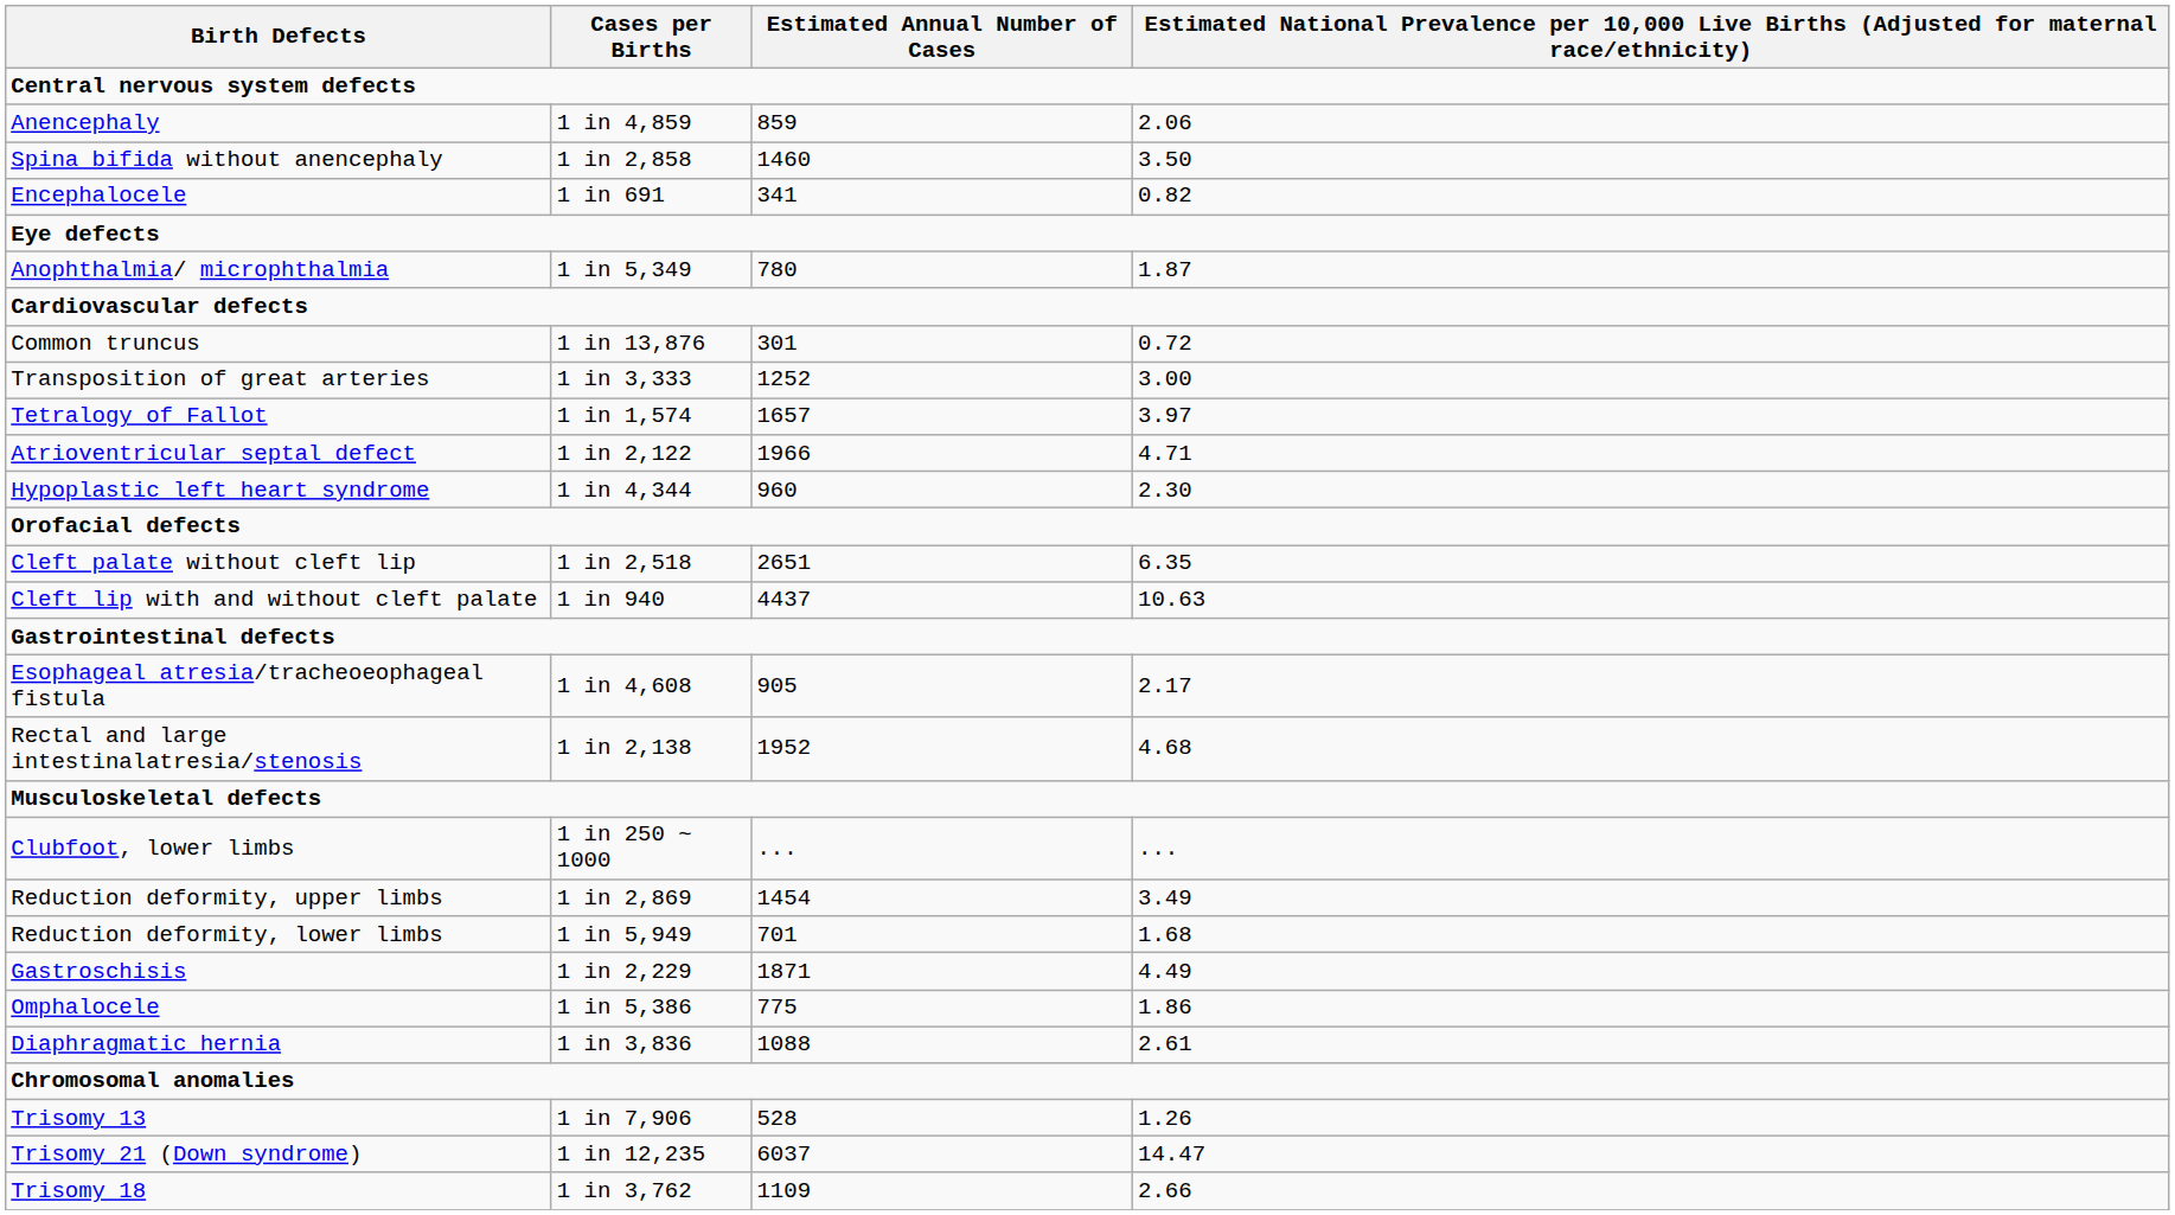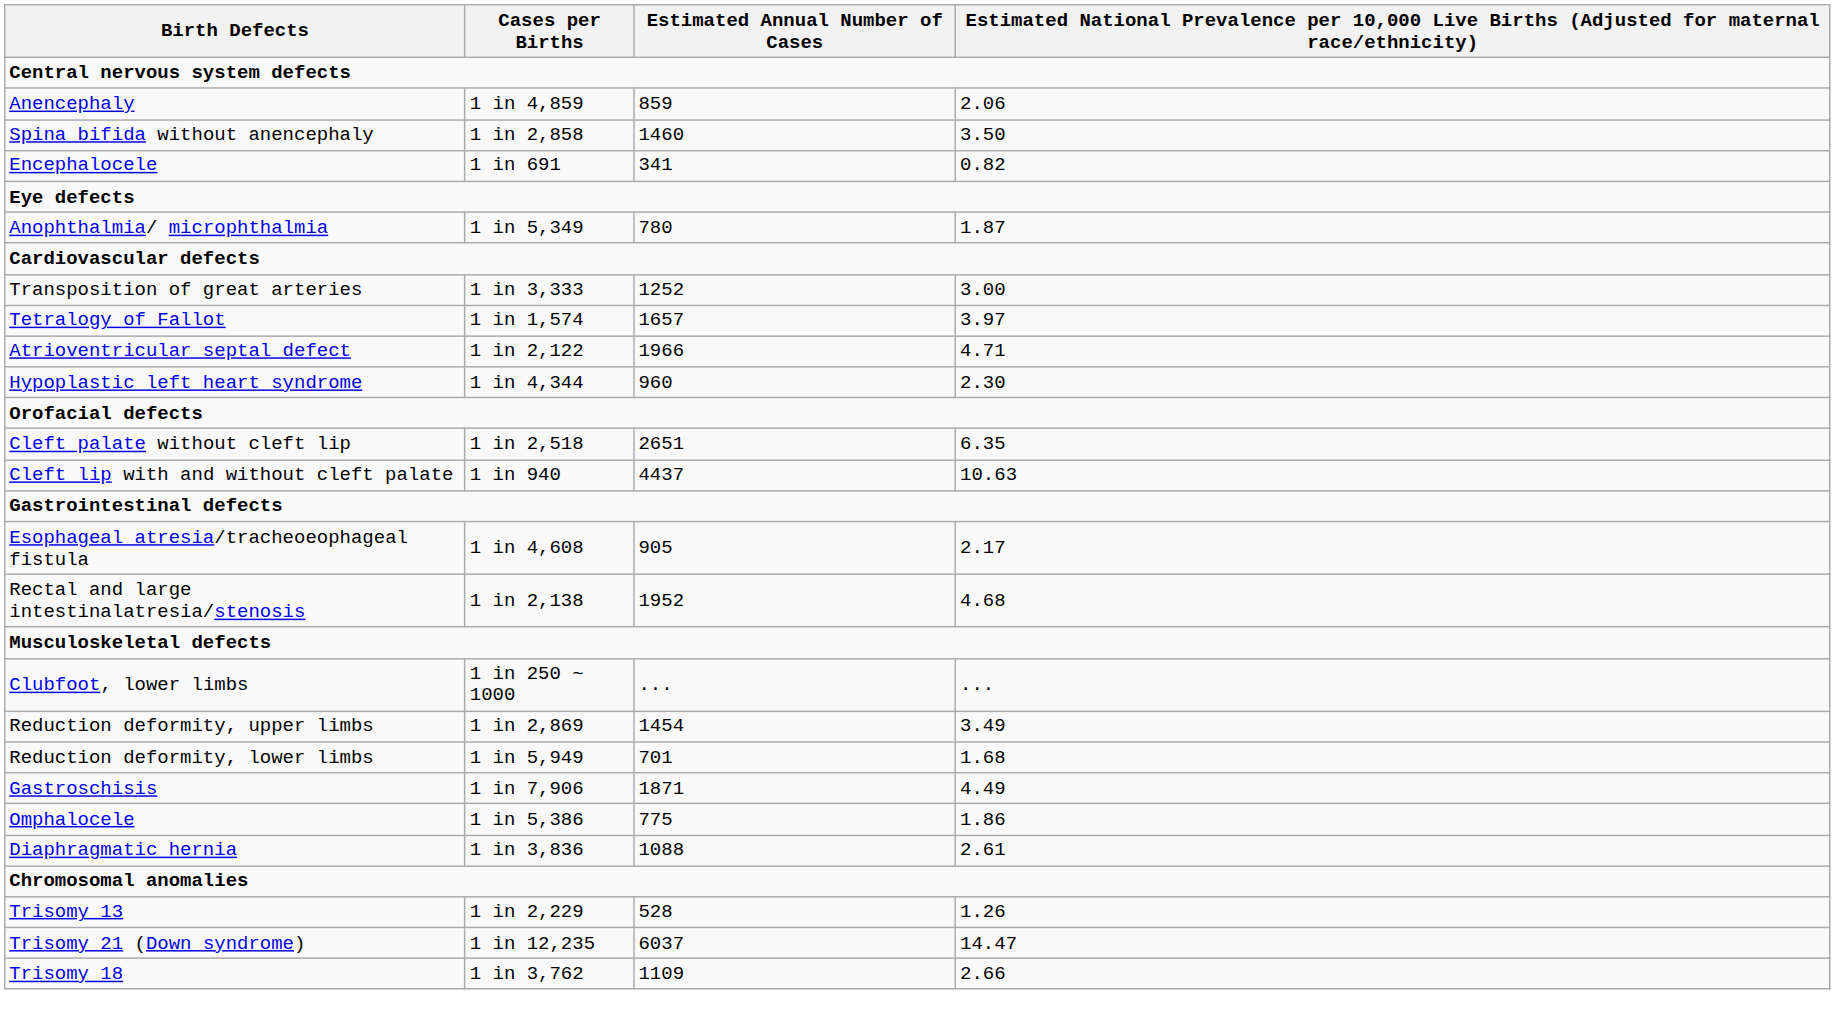- row: Common truncus | 1 in 13,876 | 301 | 0.72
Gastroschisis | Cases per Births: 1 in 2,229 -> 1 in 7,906
Trisomy 13 | Cases per Births: 1 in 7,906 -> 1 in 2,229
